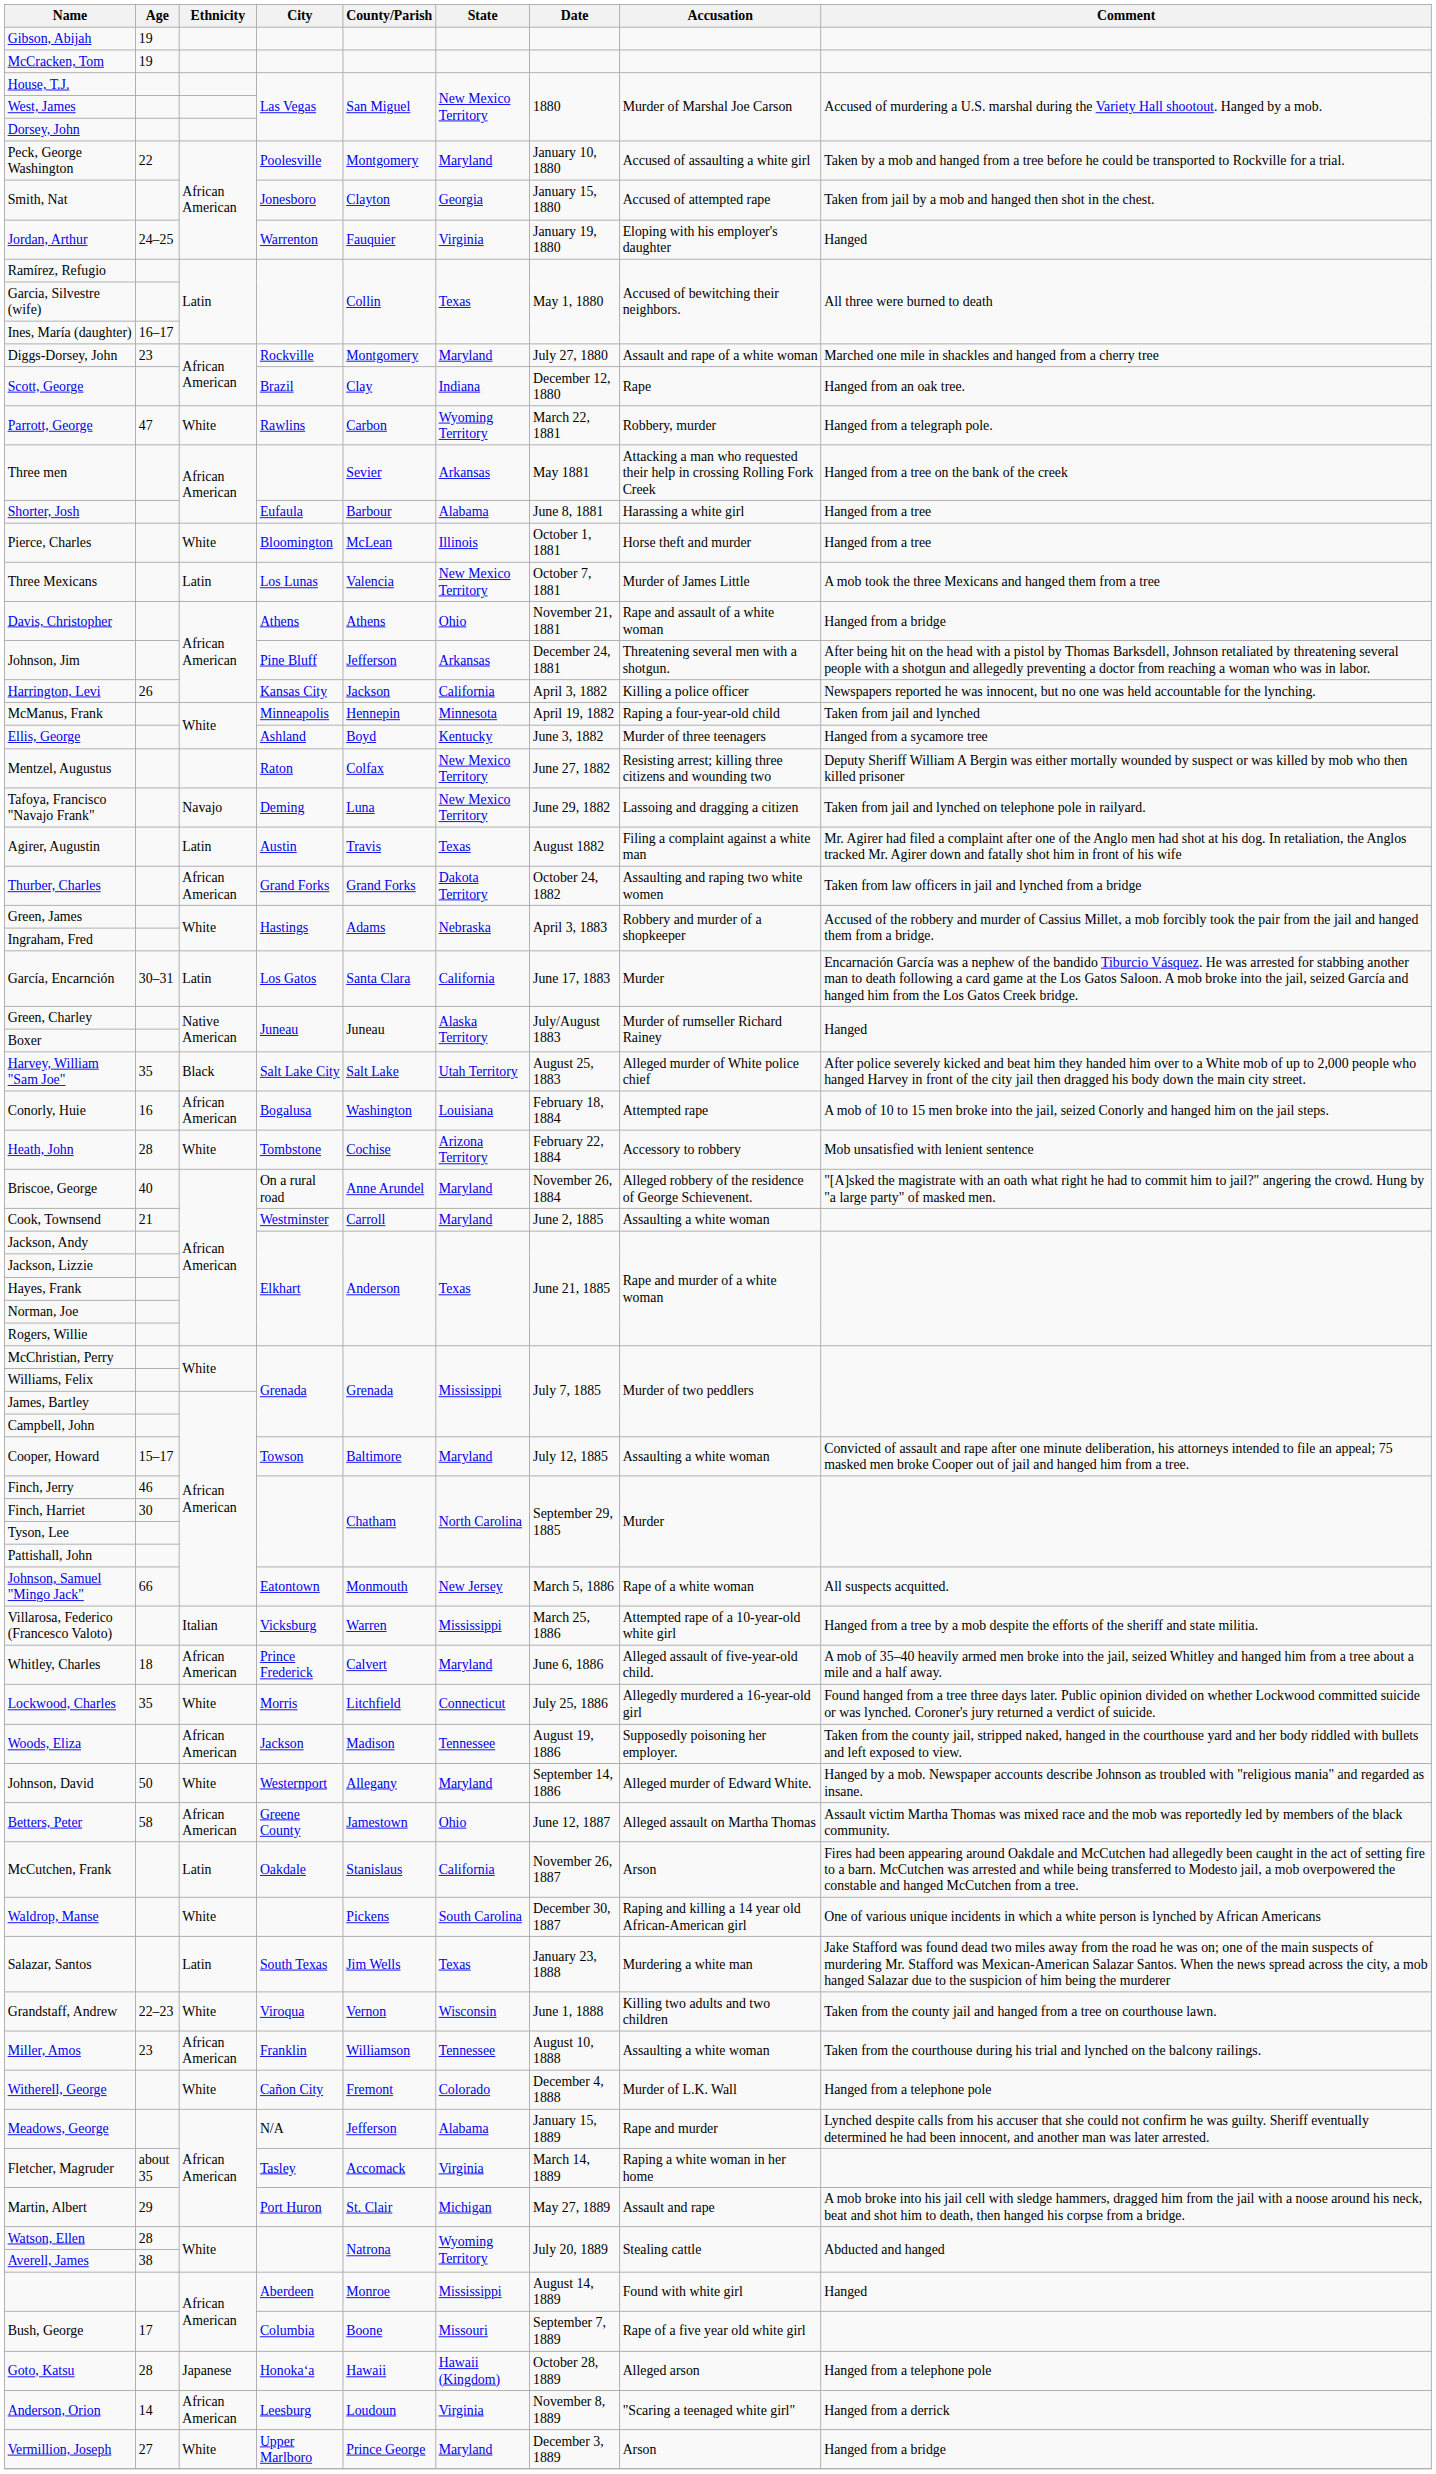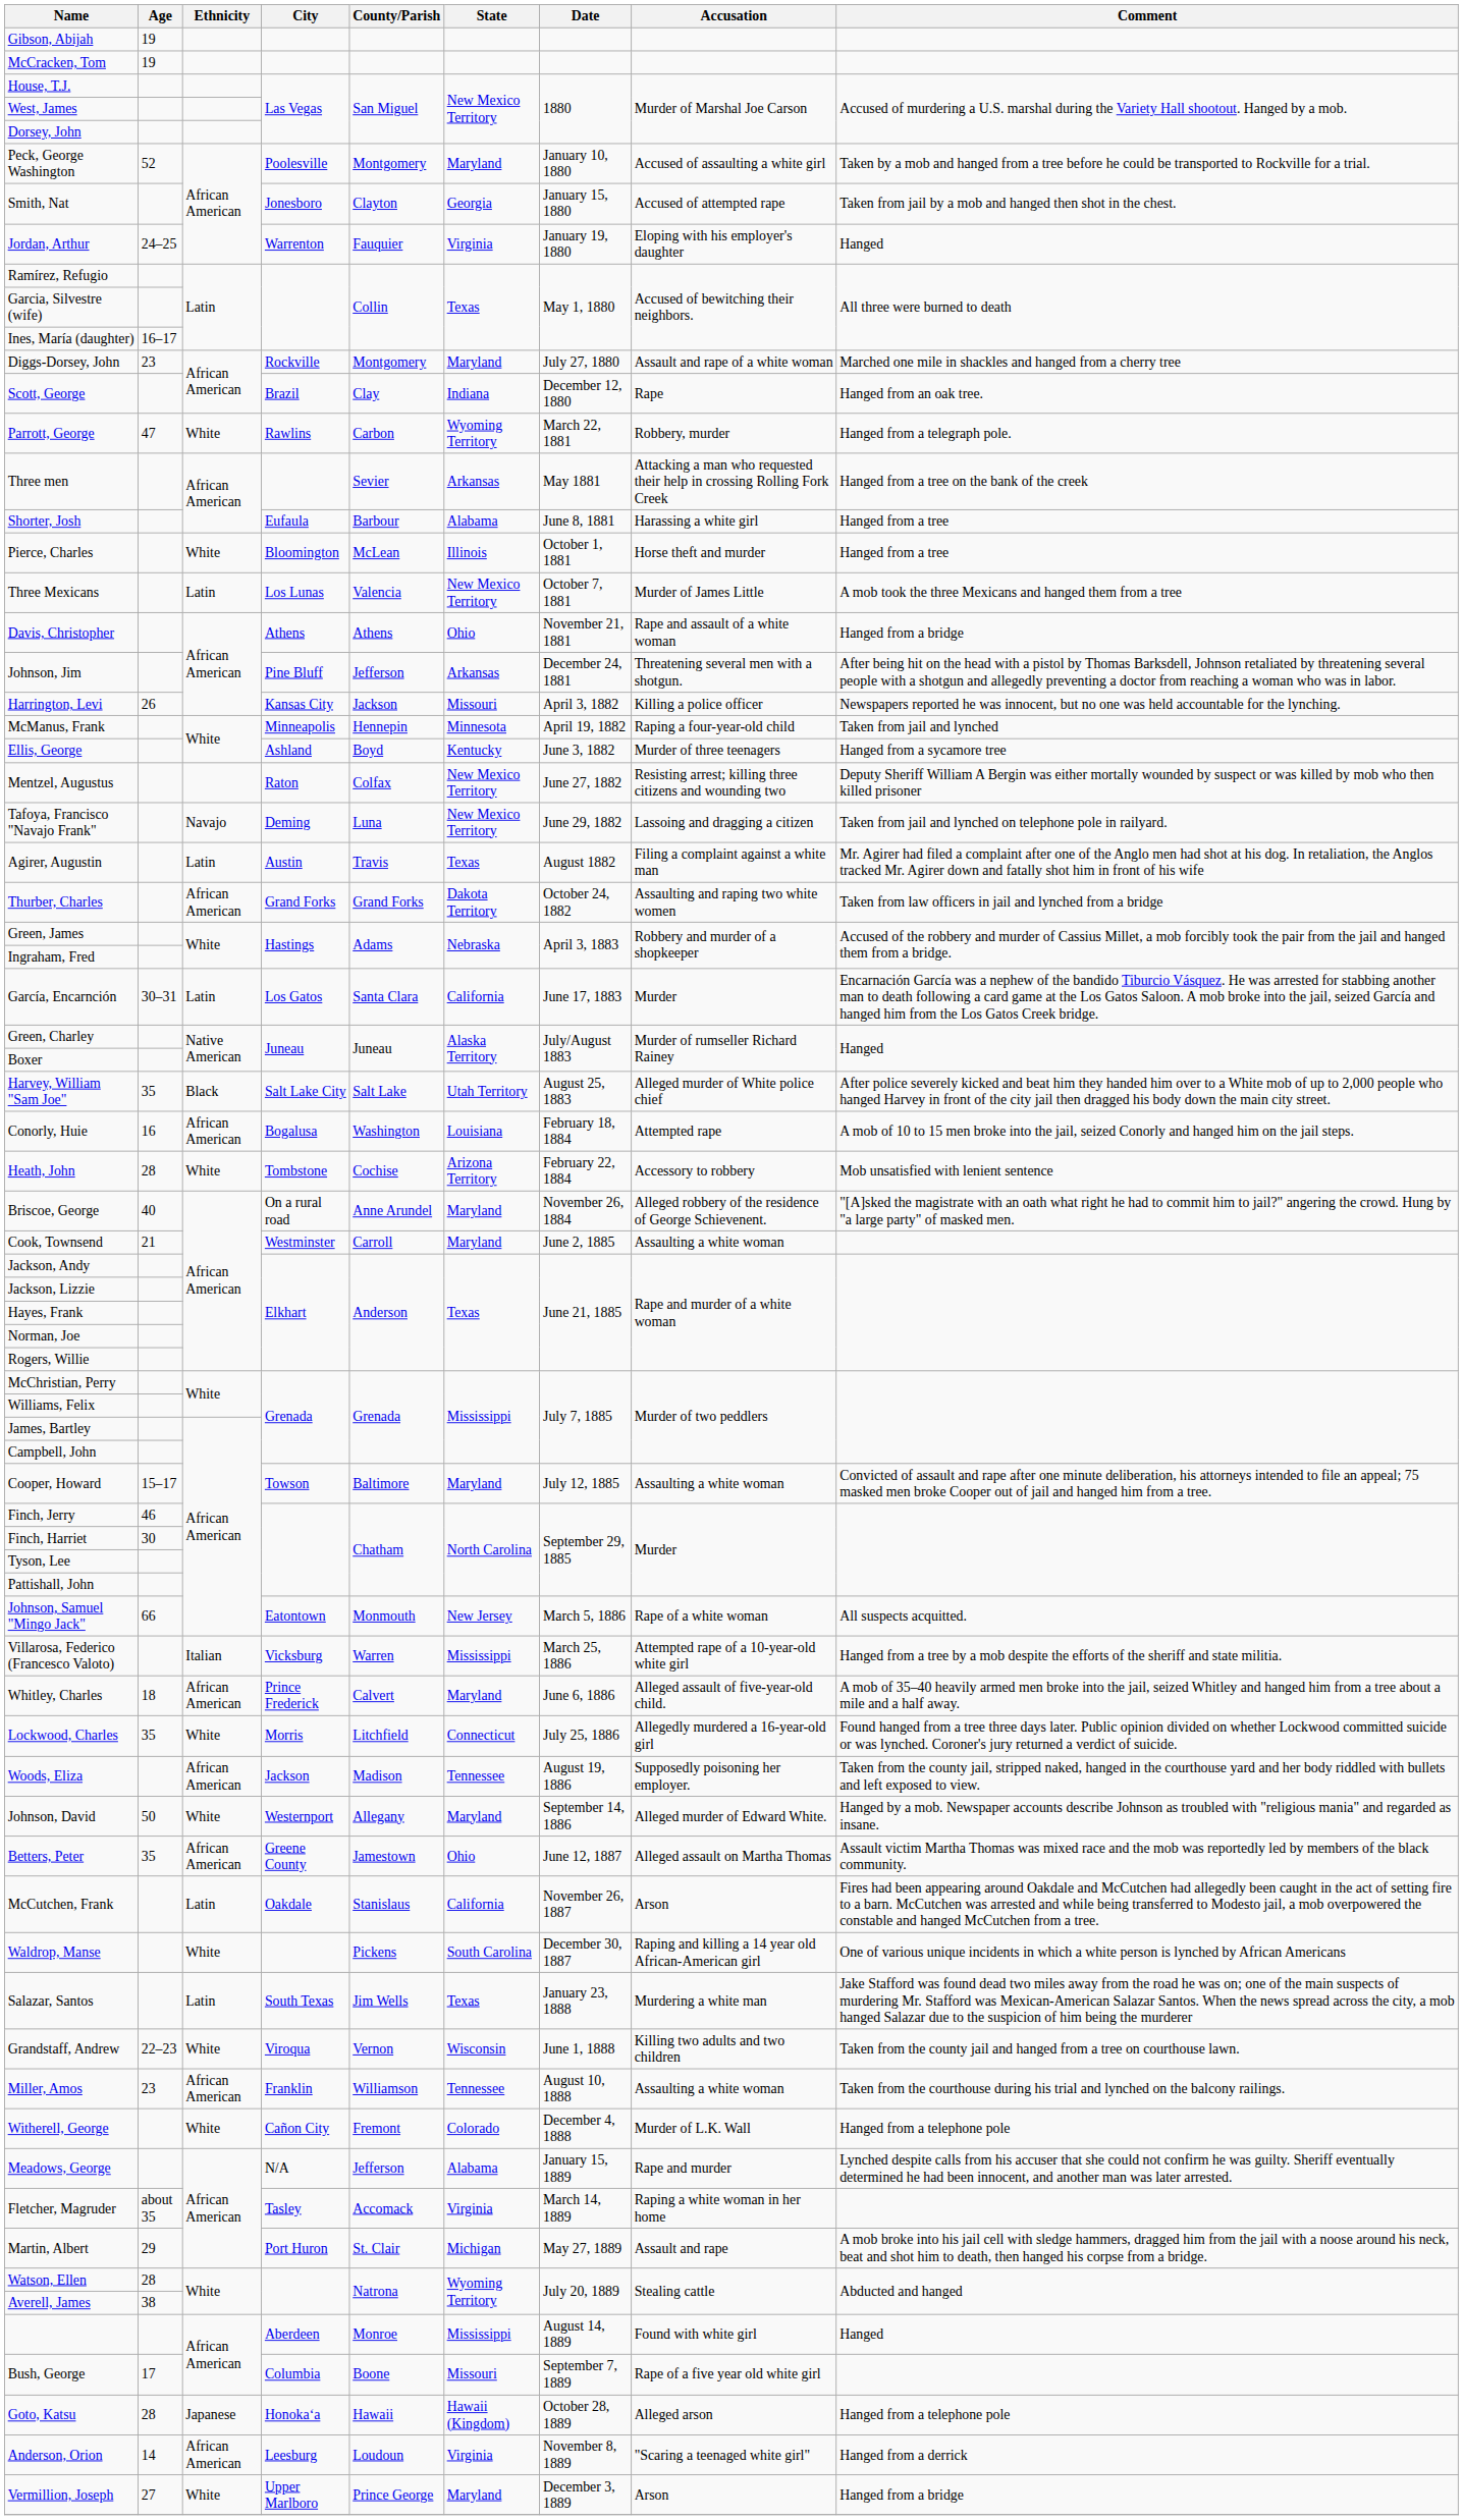Peck, George Washington | Age: 22 -> 52
Harrington, Levi | State: California -> Missouri
Betters, Peter | Age: 58 -> 35
